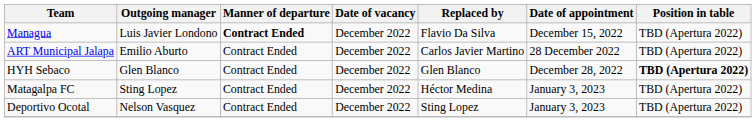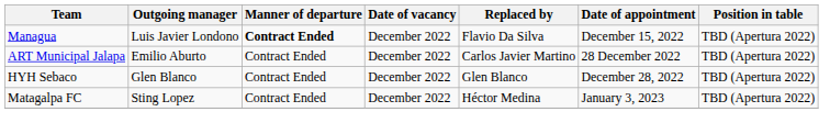HYH Sebaco | Position in table: bold -> normal
- row: Deportivo Ocotal | Nelson Vasquez | Contract Ended | December 2022 | Sting Lopez | January 3, 2023 | TBD (Apertura 2022)
